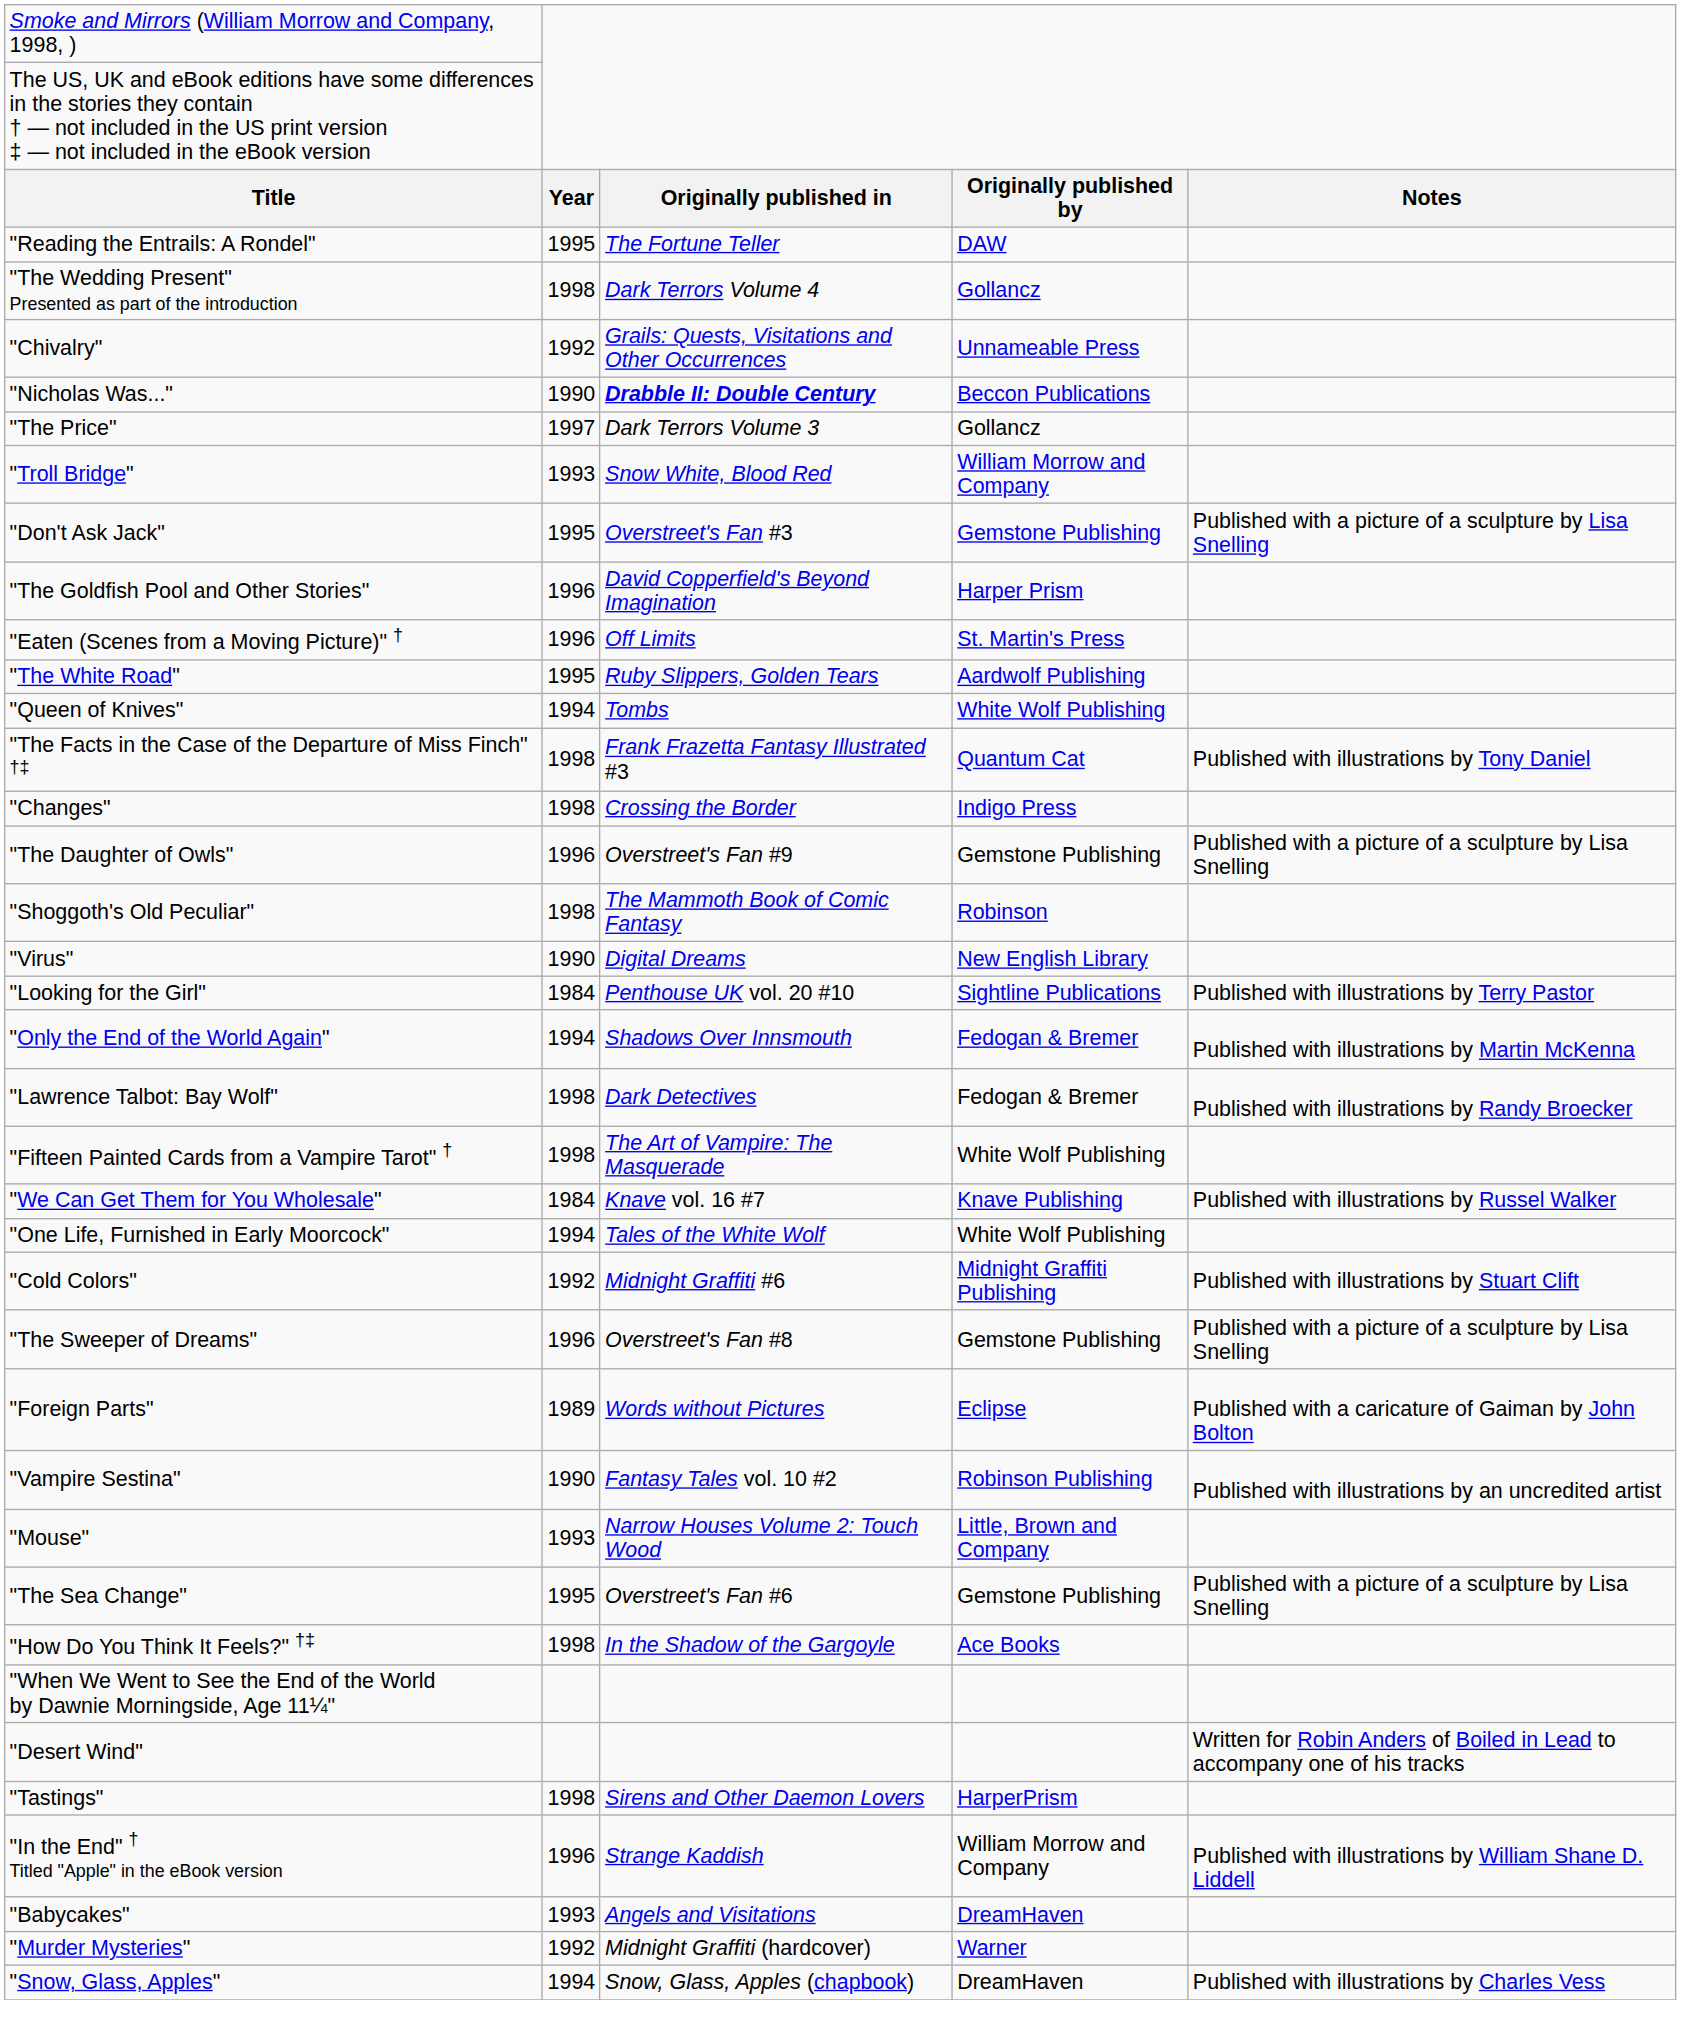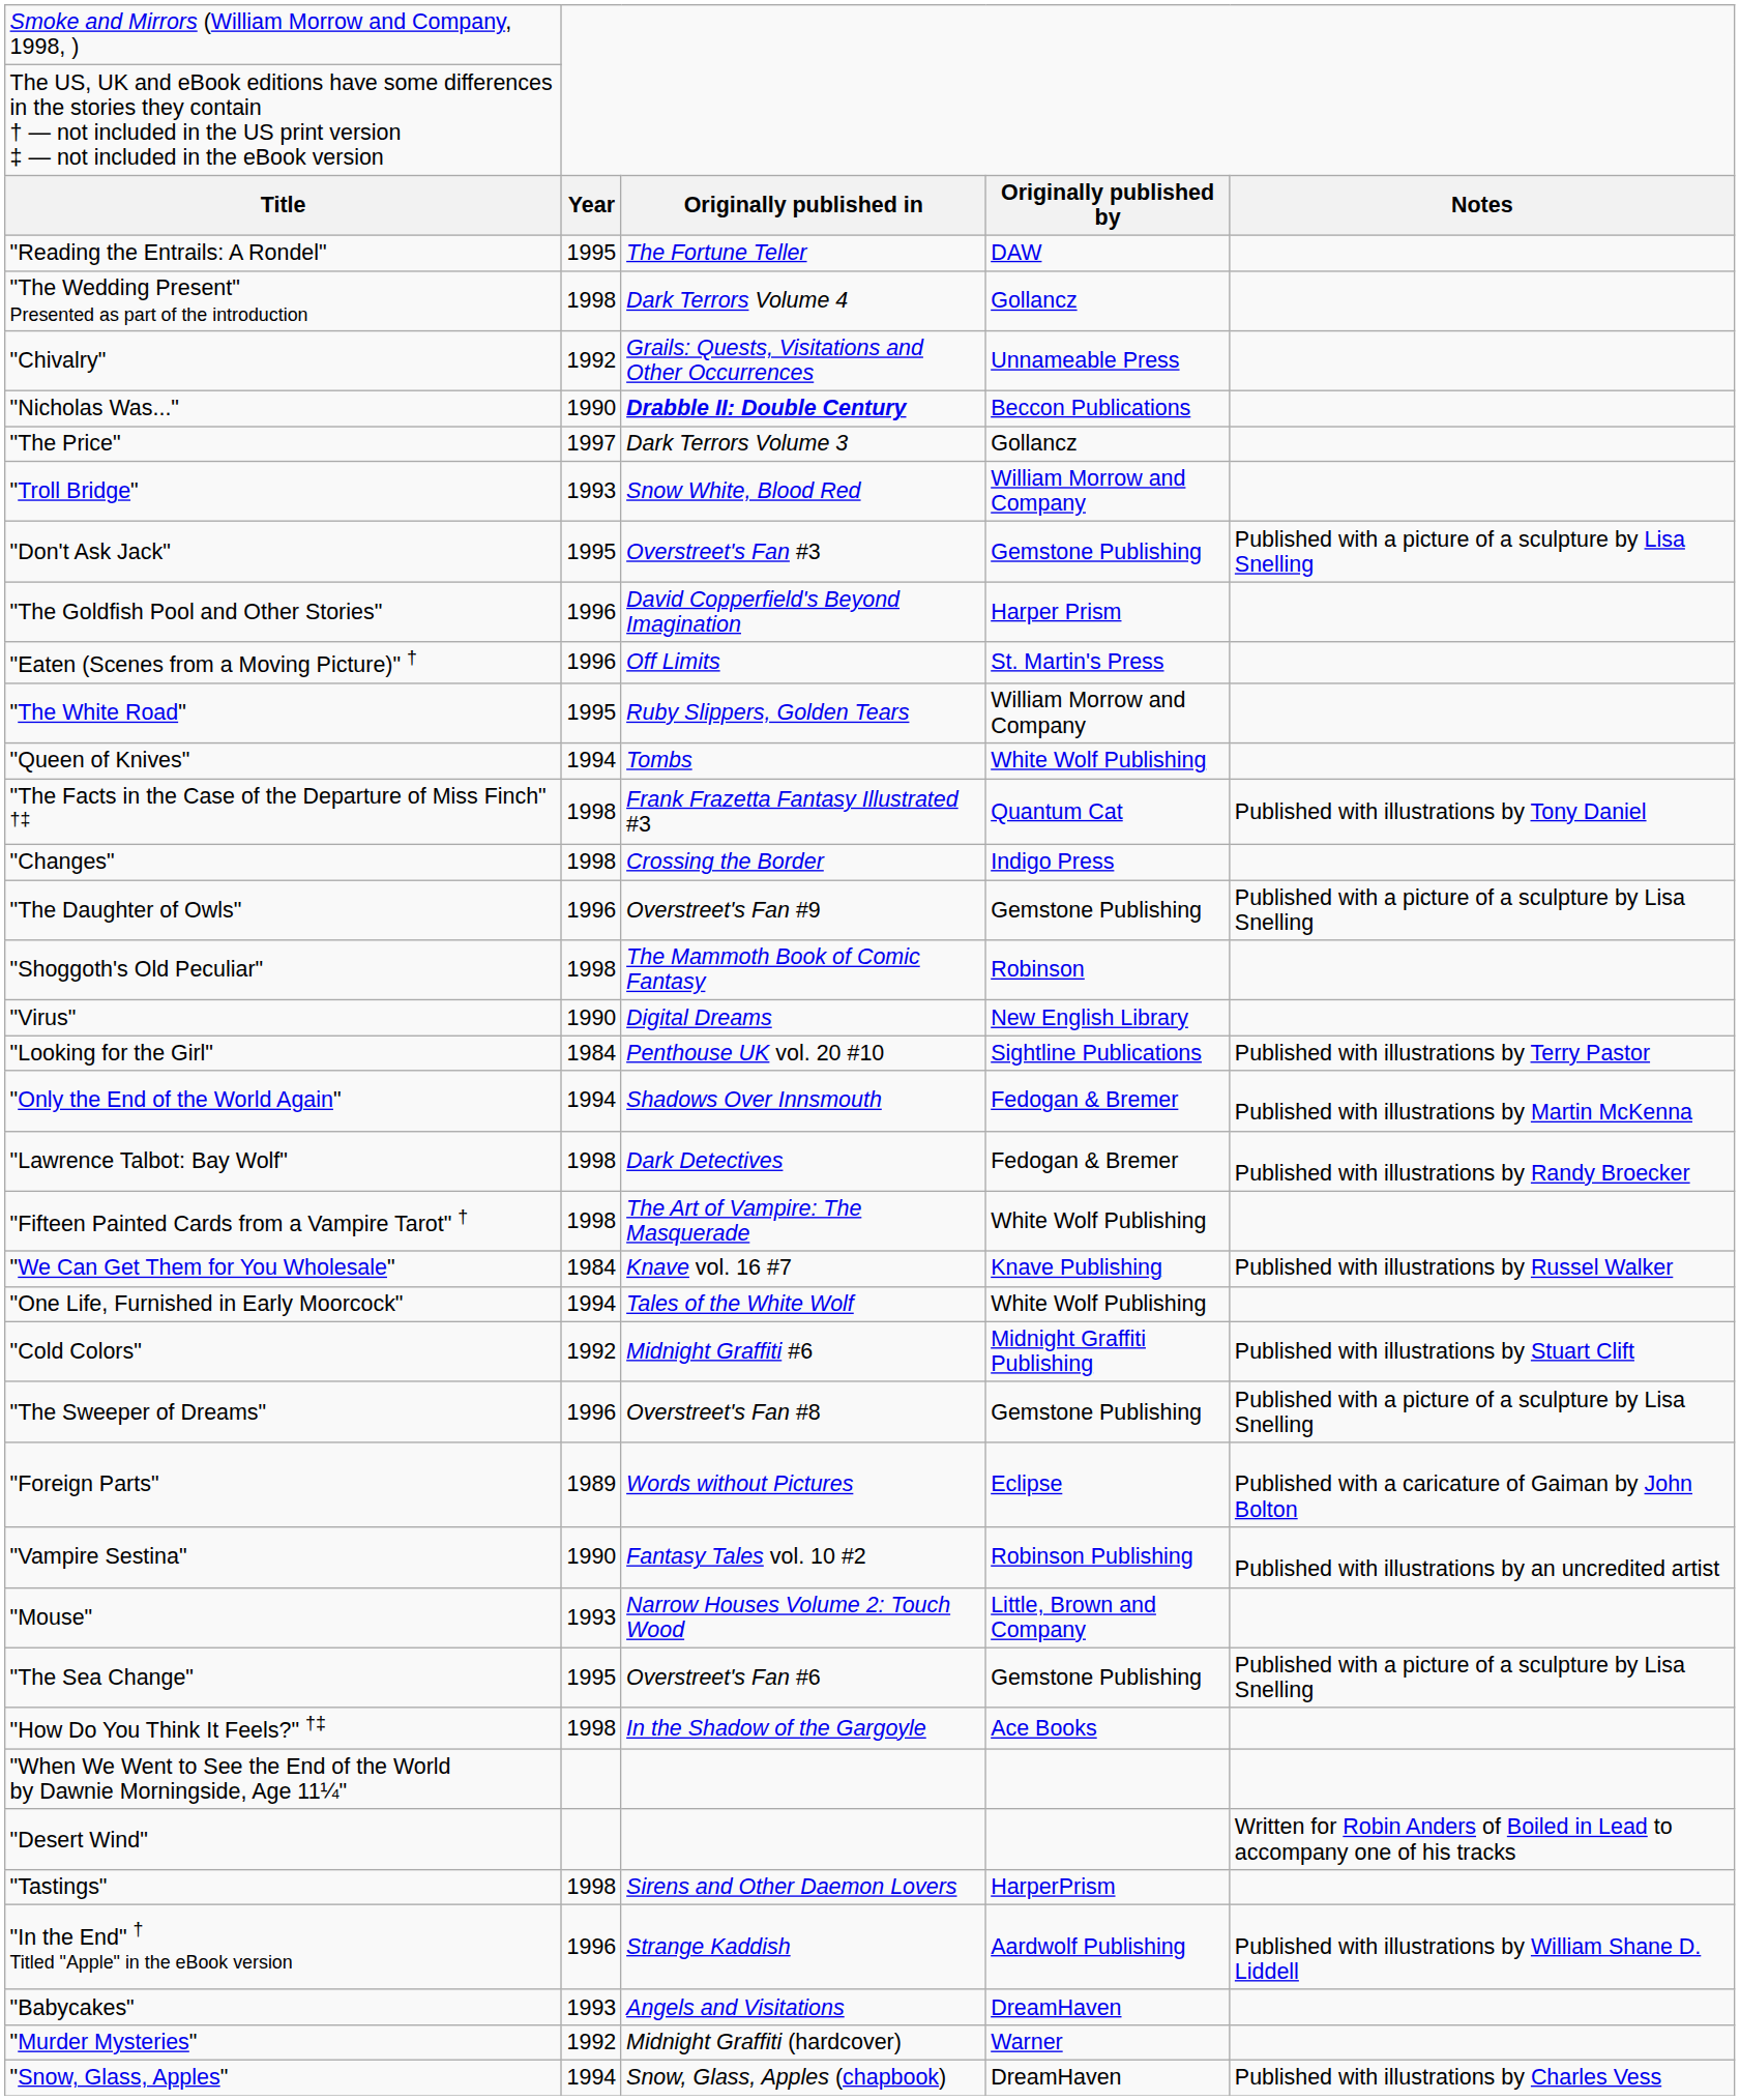"The White Road" | column 4: Aardwolf Publishing -> William Morrow and Company
"In the End" † Titled "Apple" in the eBook version | column 4: William Morrow and Company -> Aardwolf Publishing
